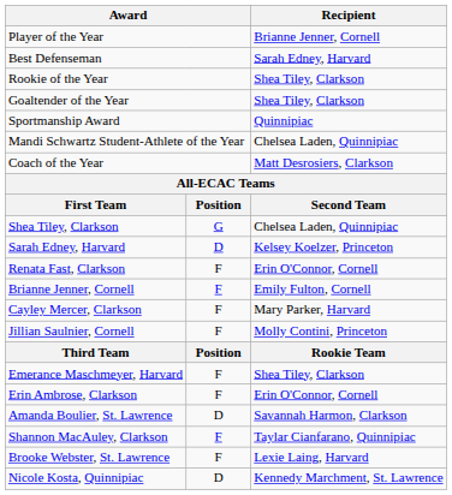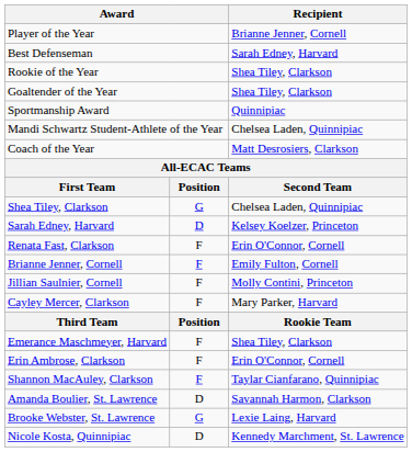rows swapped: Cayley Mercer, Clarkson <-> Jillian Saulnier, Cornell
rows swapped: Amanda Boulier, St. Lawrence <-> Shannon MacAuley, Clarkson
Brooke Webster, St. Lawrence | column 2: F -> G
